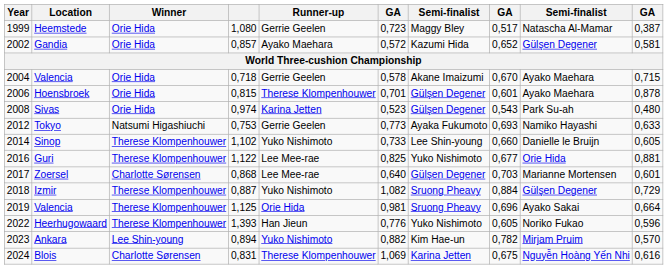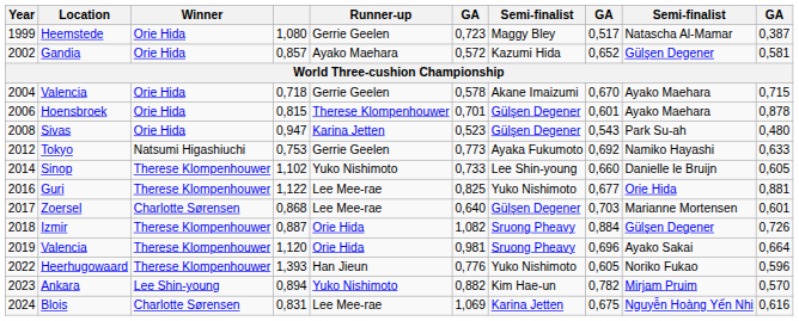Sivas | column 4: 0,974 -> 0,947
Tokyo | column 8: 0,693 -> 0,692
Izmir | Runner-up: Yuko Nishimoto -> Orie Hida
Izmir | column 10: 0,729 -> 0,726
2019 / Valencia | column 4: 1,125 -> 1,120
Blois | Runner-up: Therese Klompenhouwer -> Lee Mee-rae
